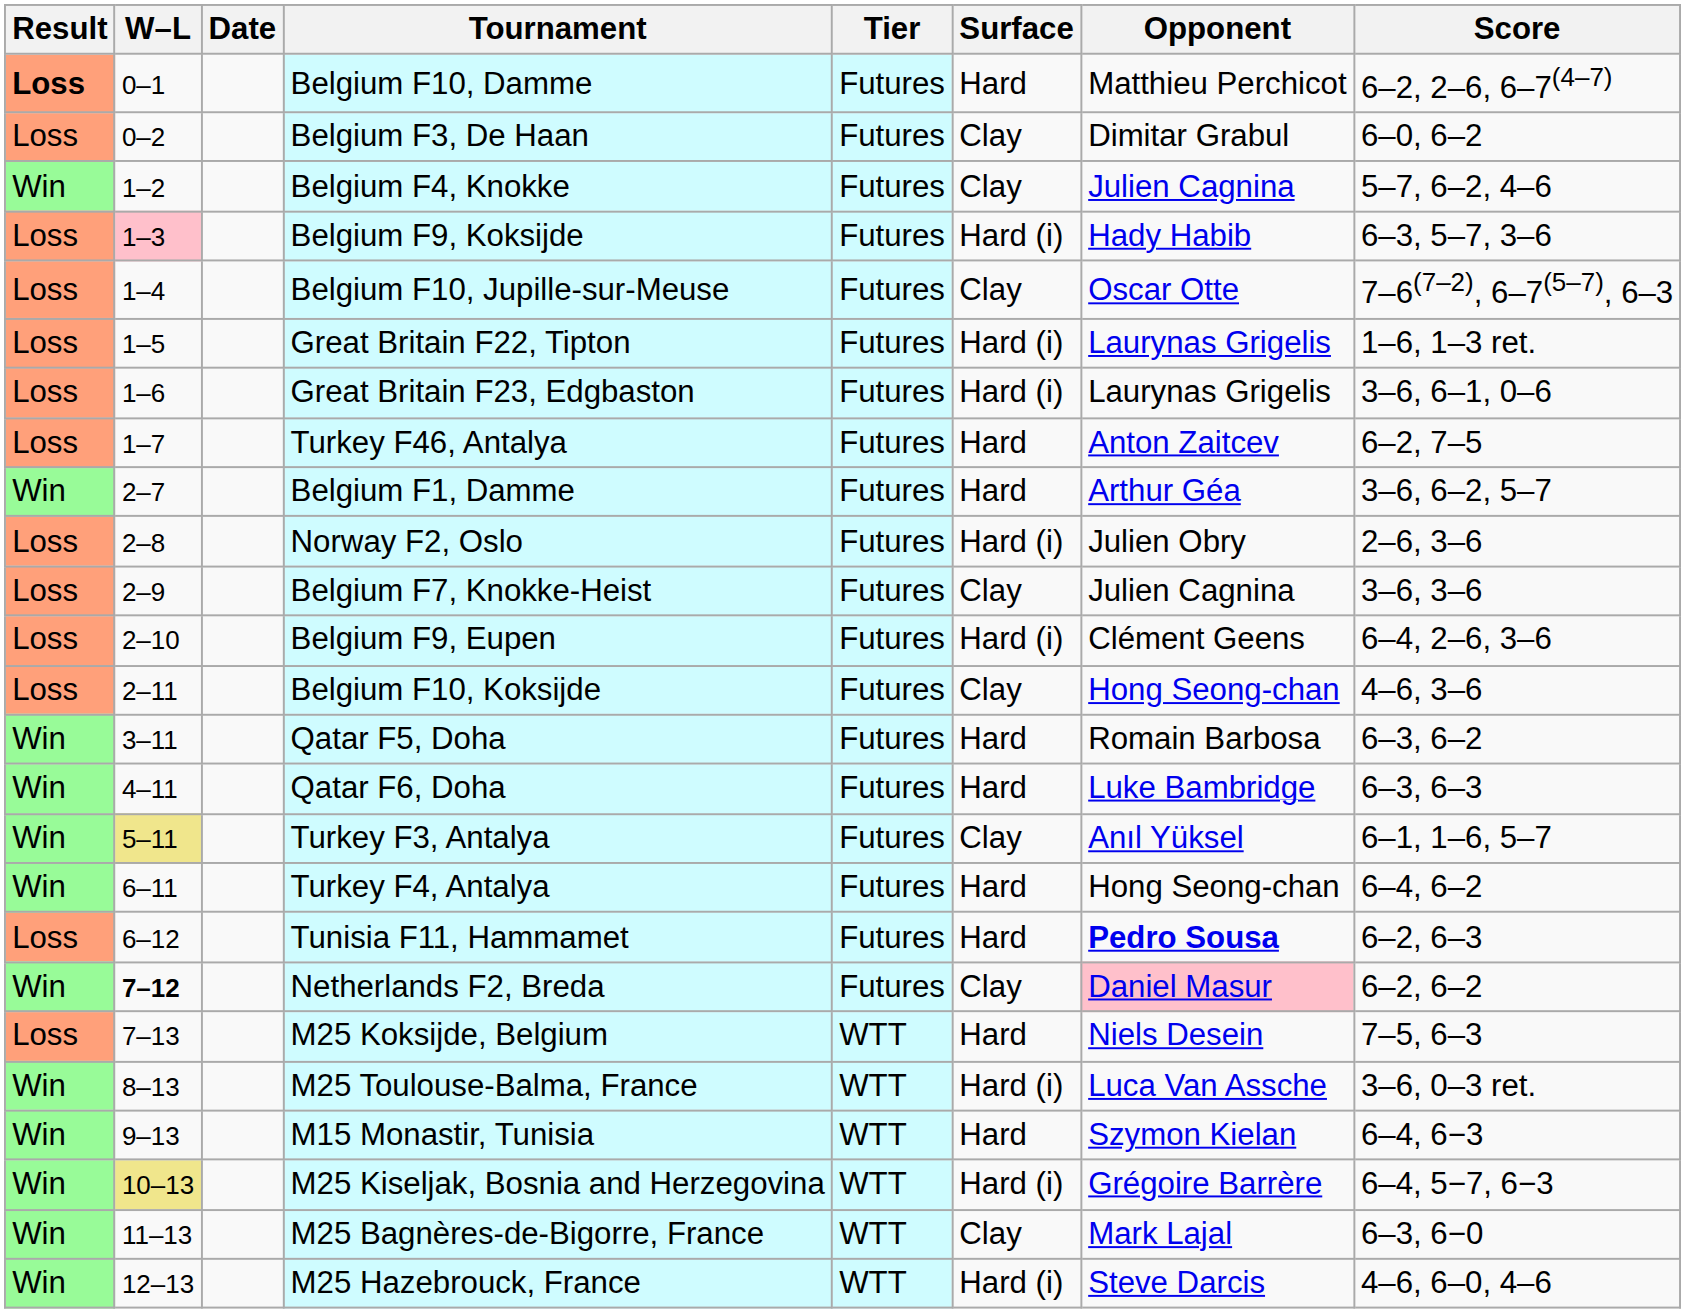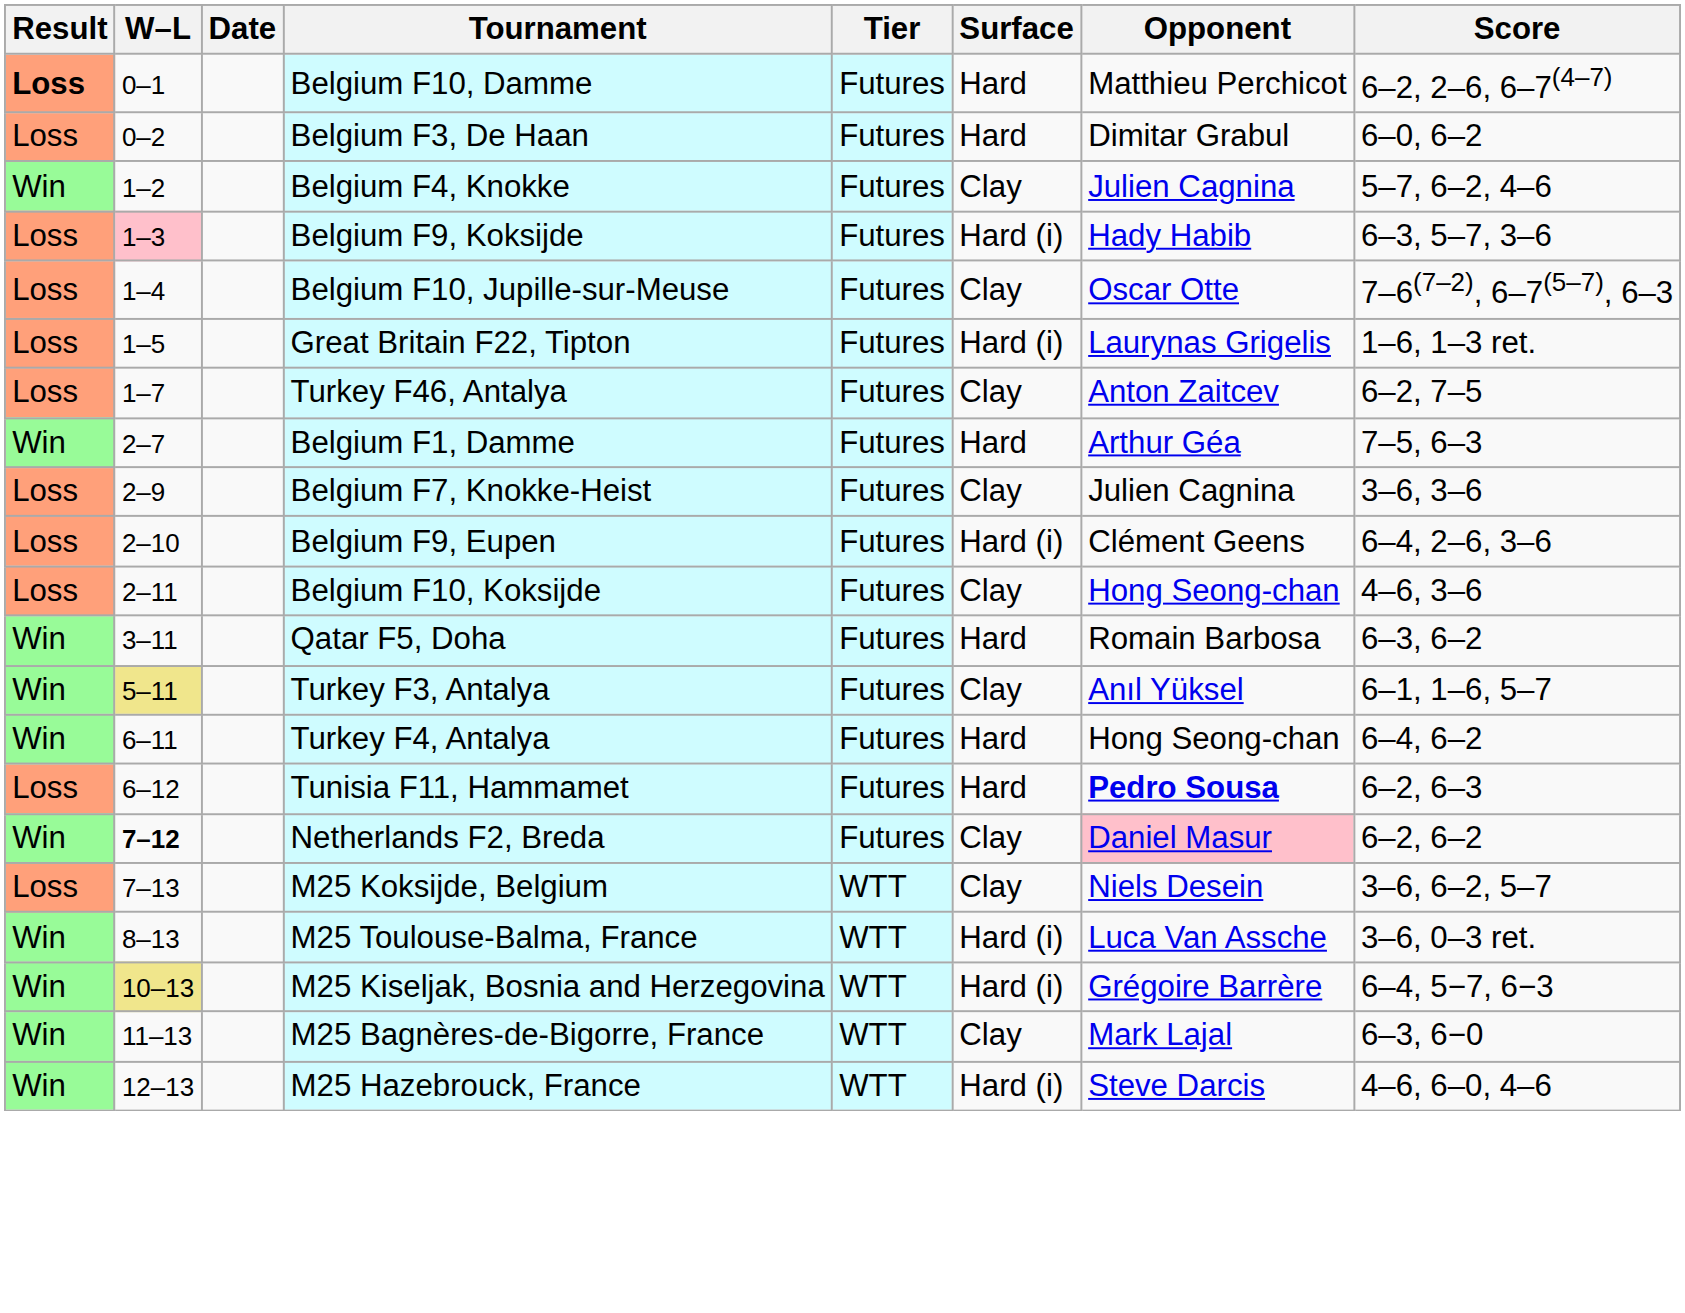Belgium F3, De Haan | Surface: Clay -> Hard
- row: Loss | 1–6 | Great Britain F23, Edgbaston | Futures | Hard (i) | Laurynas Grigelis | 3–6, 6–1, 0–6
Turkey F46, Antalya | Surface: Hard -> Clay
Belgium F1, Damme | Score: 3–6, 6–2, 5–7 -> 7–5, 6–3
- row: Loss | 2–8 | Norway F2, Oslo | Futures | Hard (i) | Julien Obry | 2–6, 3–6
- row: Win | 4–11 | Qatar F6, Doha | Futures | Hard | Luke Bambridge | 6–3, 6–3
M25 Koksijde, Belgium | Surface: Hard -> Clay
M25 Koksijde, Belgium | Score: 7–5, 6–3 -> 3–6, 6–2, 5–7
- row: Win | 9–13 | M15 Monastir, Tunisia | WTT | Hard | Szymon Kielan | 6–4, 6−3
